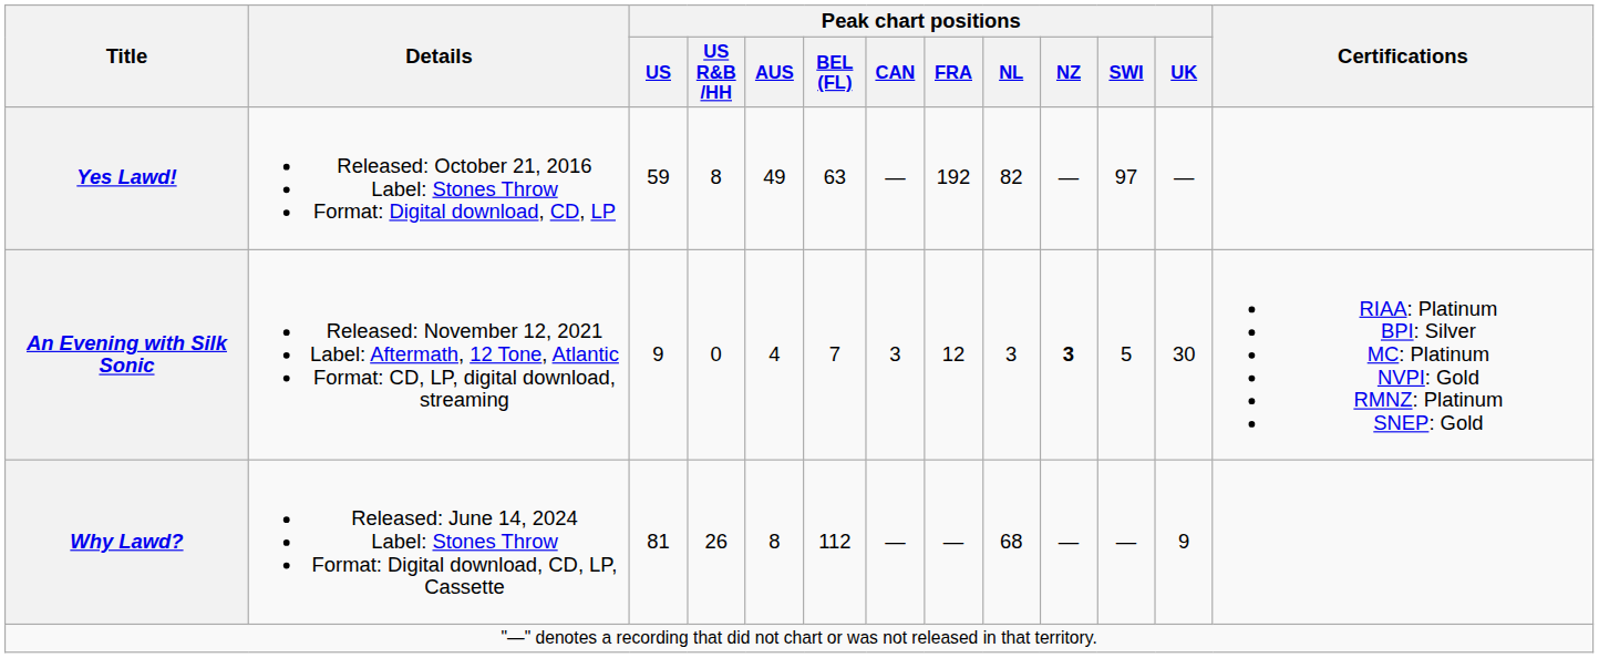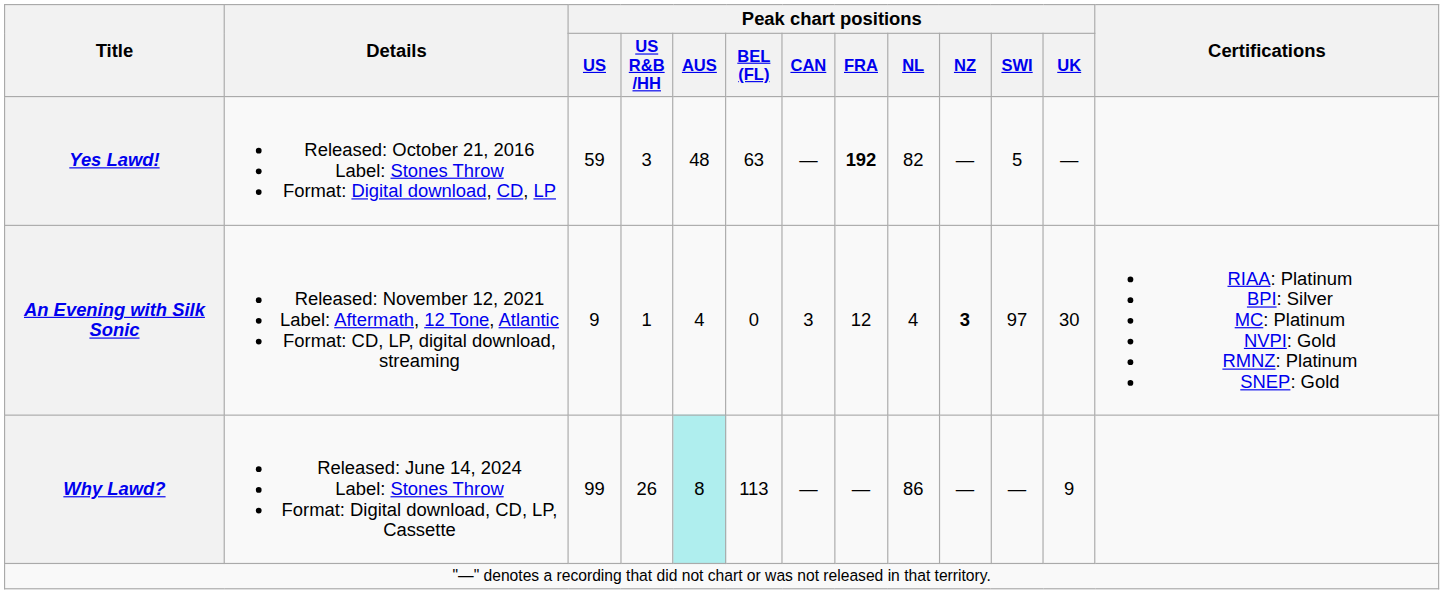Yes Lawd! | Peak chart positions / US R&B /HH: 8 -> 3
Yes Lawd! | Peak chart positions / AUS: 49 -> 48
Yes Lawd! | Peak chart positions / FRA: normal -> bold
Yes Lawd! | Peak chart positions / SWI: 97 -> 5
An Evening with Silk Sonic | Peak chart positions / US R&B /HH: 0 -> 1
An Evening with Silk Sonic | Peak chart positions / BEL (FL): 7 -> 0
An Evening with Silk Sonic | Peak chart positions / NL: 3 -> 4
An Evening with Silk Sonic | Peak chart positions / SWI: 5 -> 97
Why Lawd? | Peak chart positions / US: 81 -> 99
Why Lawd? | Peak chart positions / AUS: no background -> paleturquoise background
Why Lawd? | Peak chart positions / BEL (FL): 112 -> 113
Why Lawd? | Peak chart positions / NL: 68 -> 86
